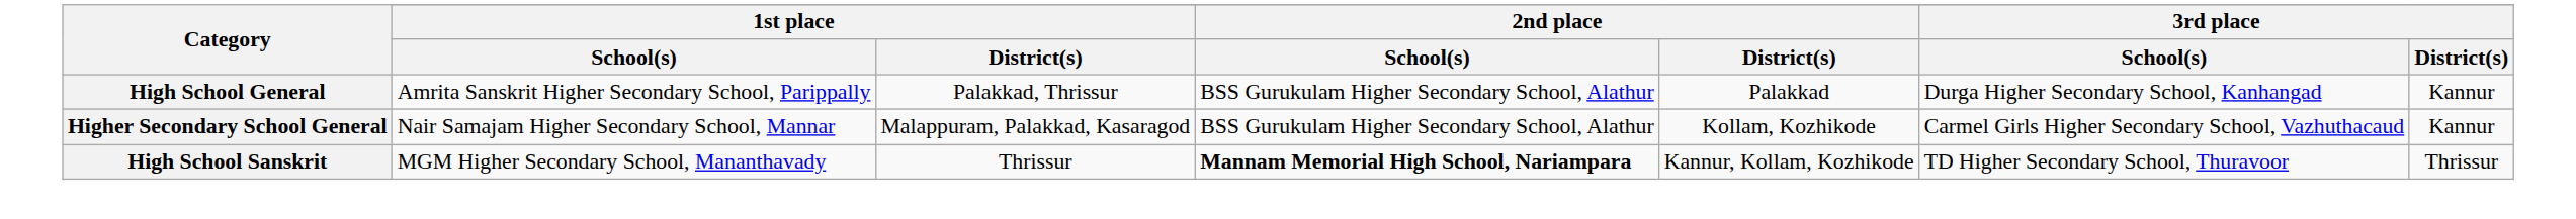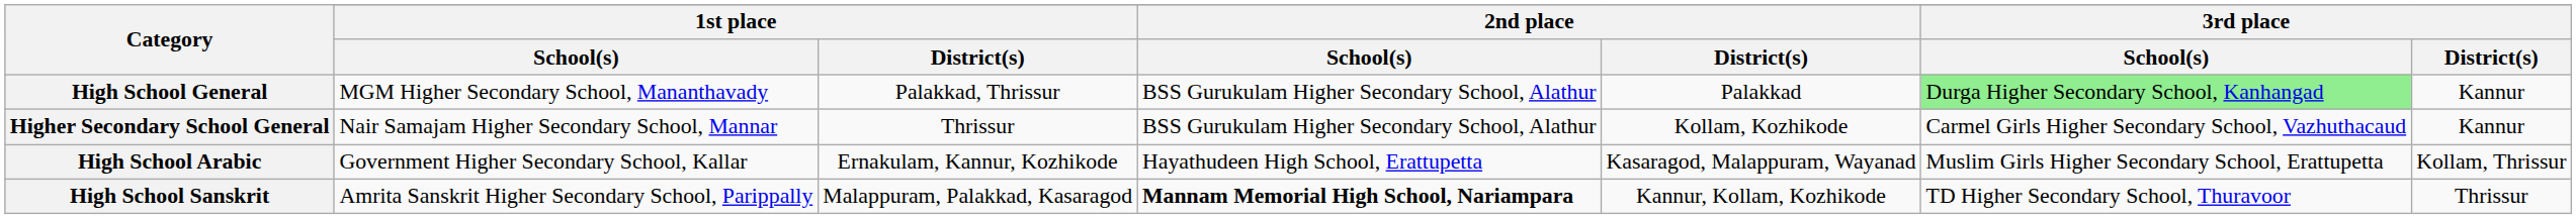High School General | 1st place / School(s): Amrita Sanskrit Higher Secondary School, Parippally -> MGM Higher Secondary School, Mananthavady
High School General | 3rd place / School(s): no background -> lightgreen background
Higher Secondary School General | 1st place / District(s): Malappuram, Palakkad, Kasaragod -> Thrissur
+ row: High School Arabic | Government Higher Secondary School, Kallar | Ernakulam, Kannur, Kozhikode | Hayathudeen High School, Erattupetta | Kasaragod, Malappuram, Wayanad | Muslim Girls Higher Secondary School, Erattupetta | Kollam, Thrissur
High School Sanskrit | 1st place / School(s): MGM Higher Secondary School, Mananthavady -> Amrita Sanskrit Higher Secondary School, Parippally
High School Sanskrit | 1st place / District(s): Thrissur -> Malappuram, Palakkad, Kasaragod
